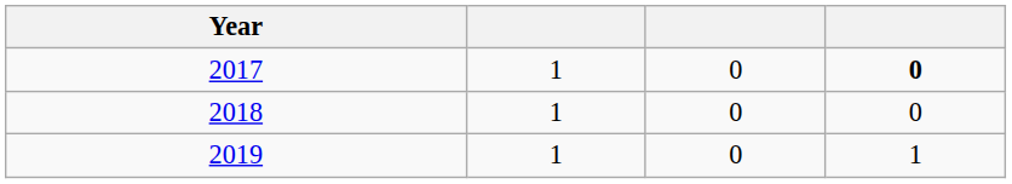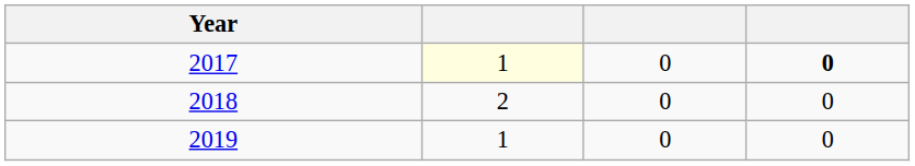2017 | column 2: no background -> lightyellow background
2018 | column 2: 1 -> 2
2019 | column 4: 1 -> 0
